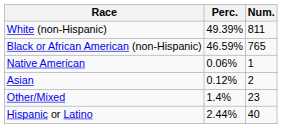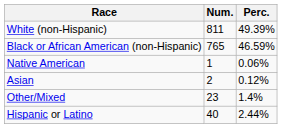columns swapped: Num. <-> Perc.
